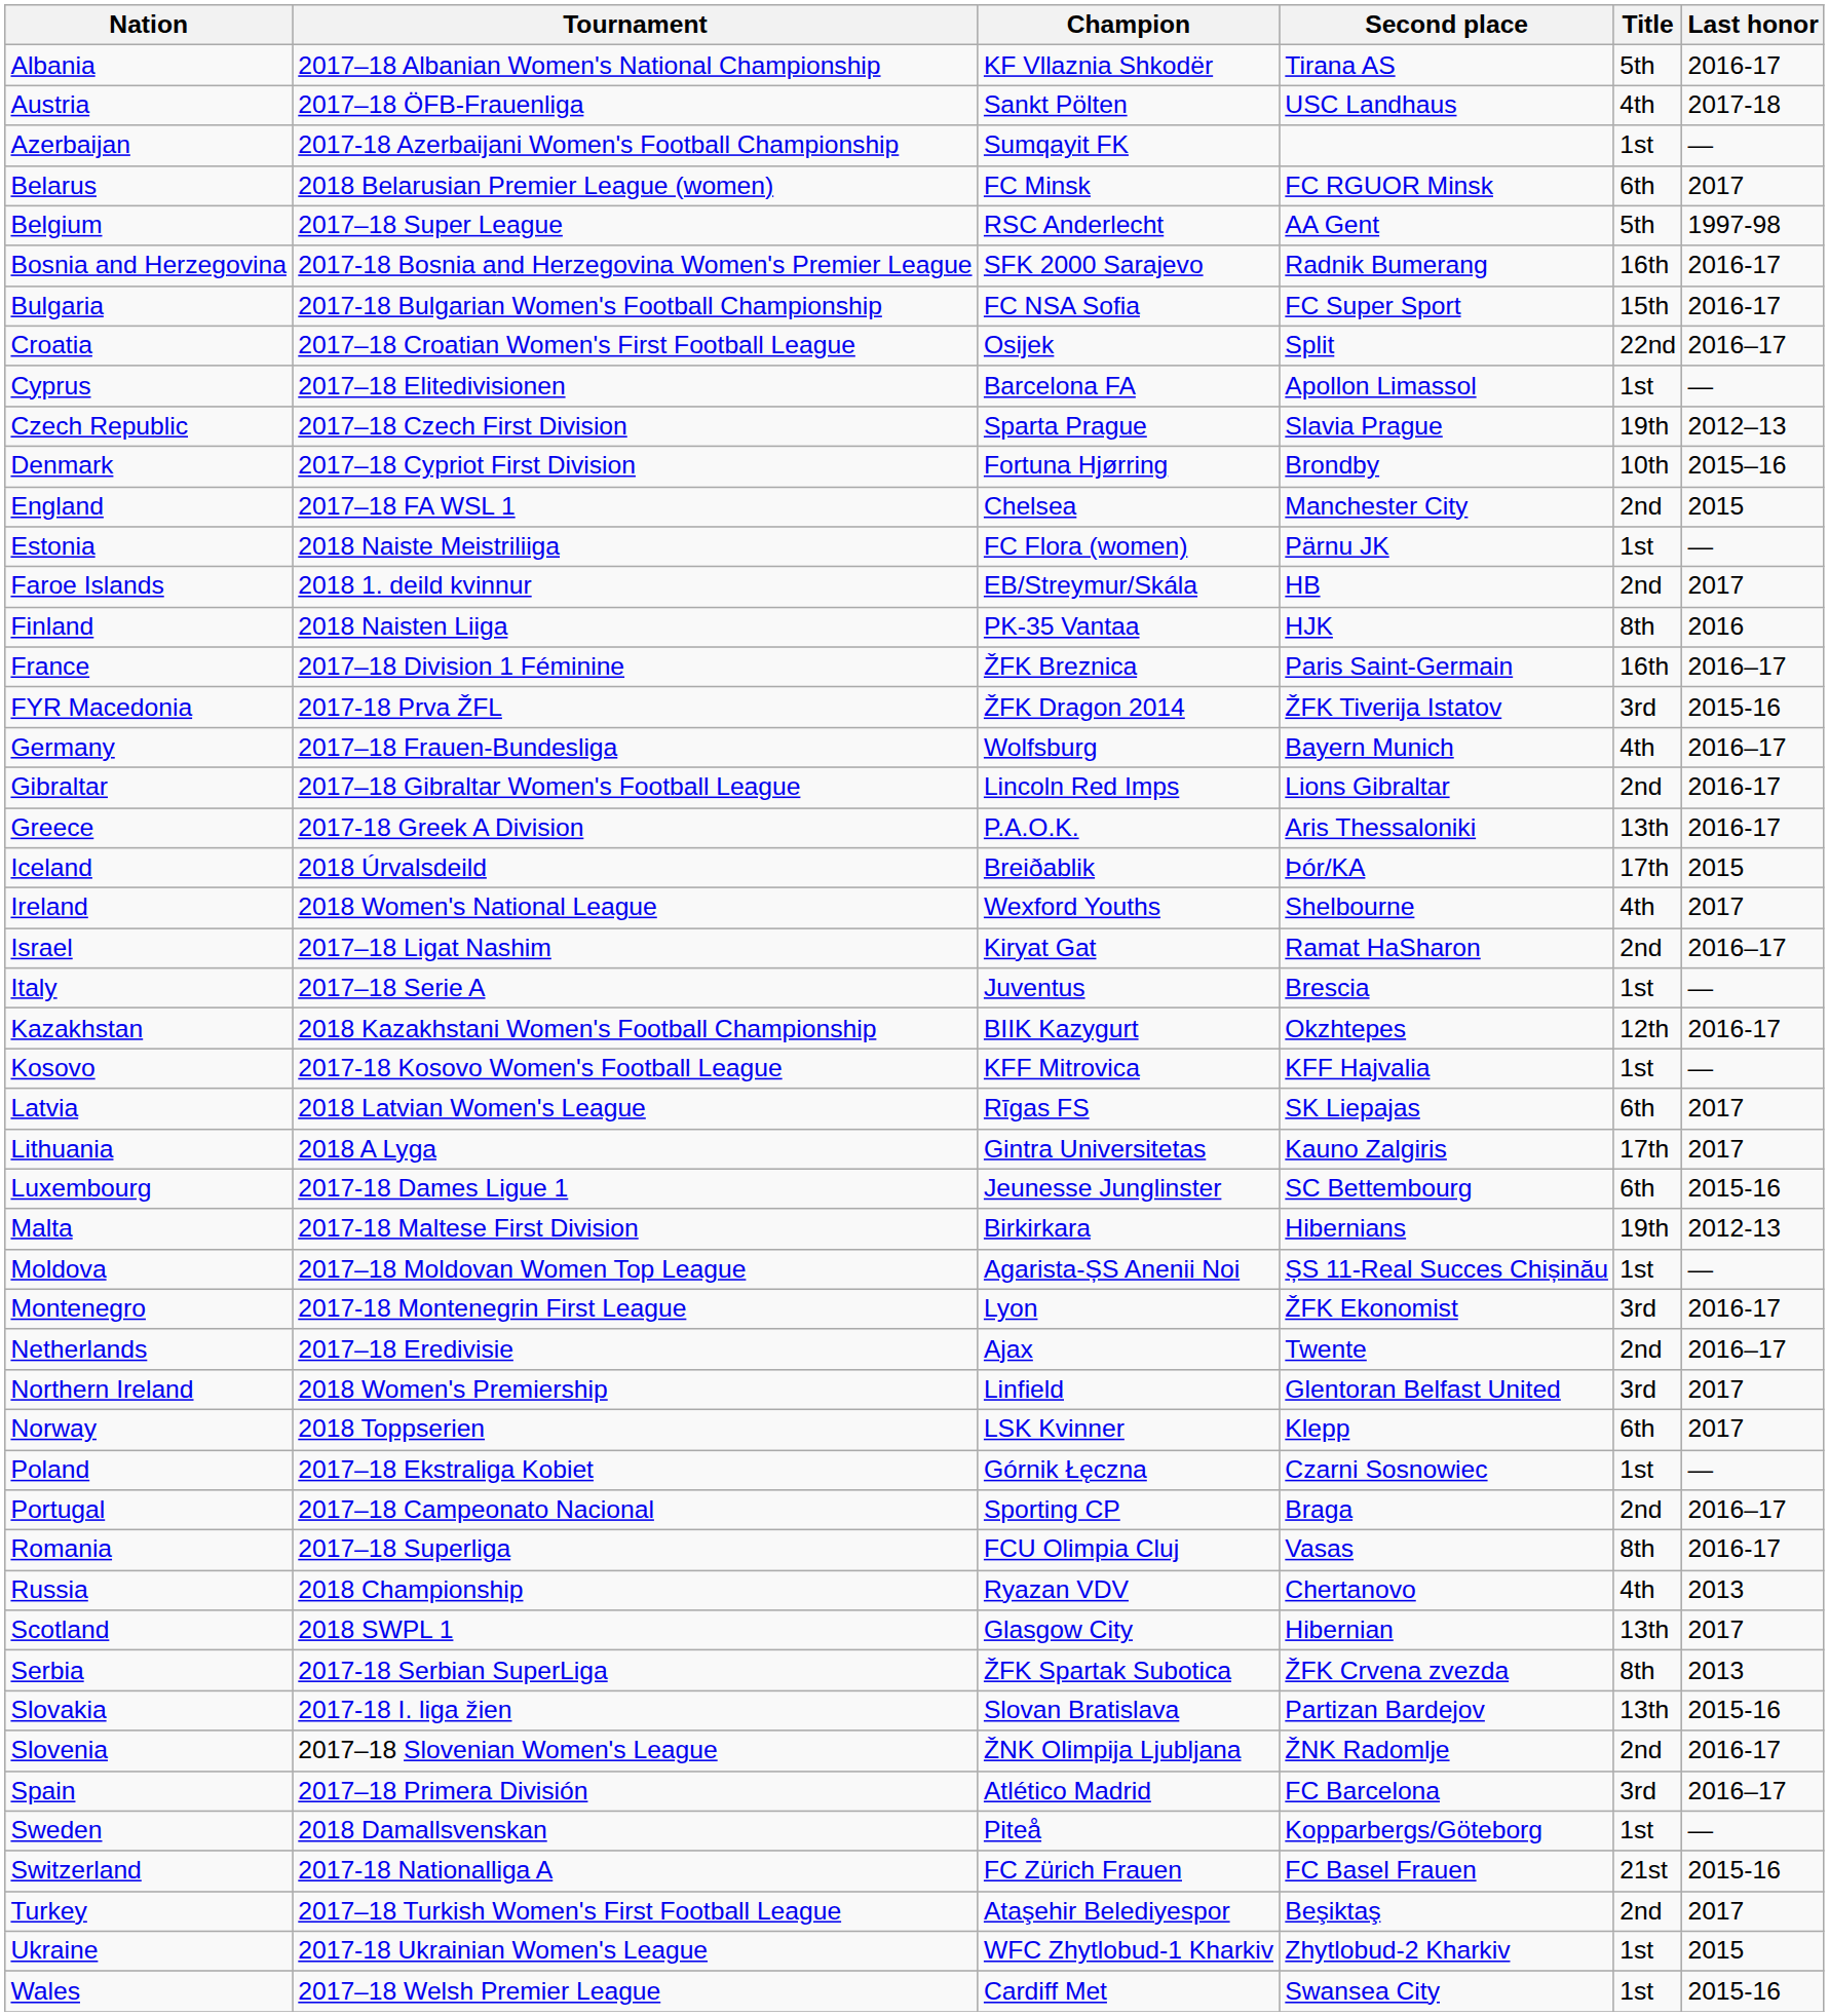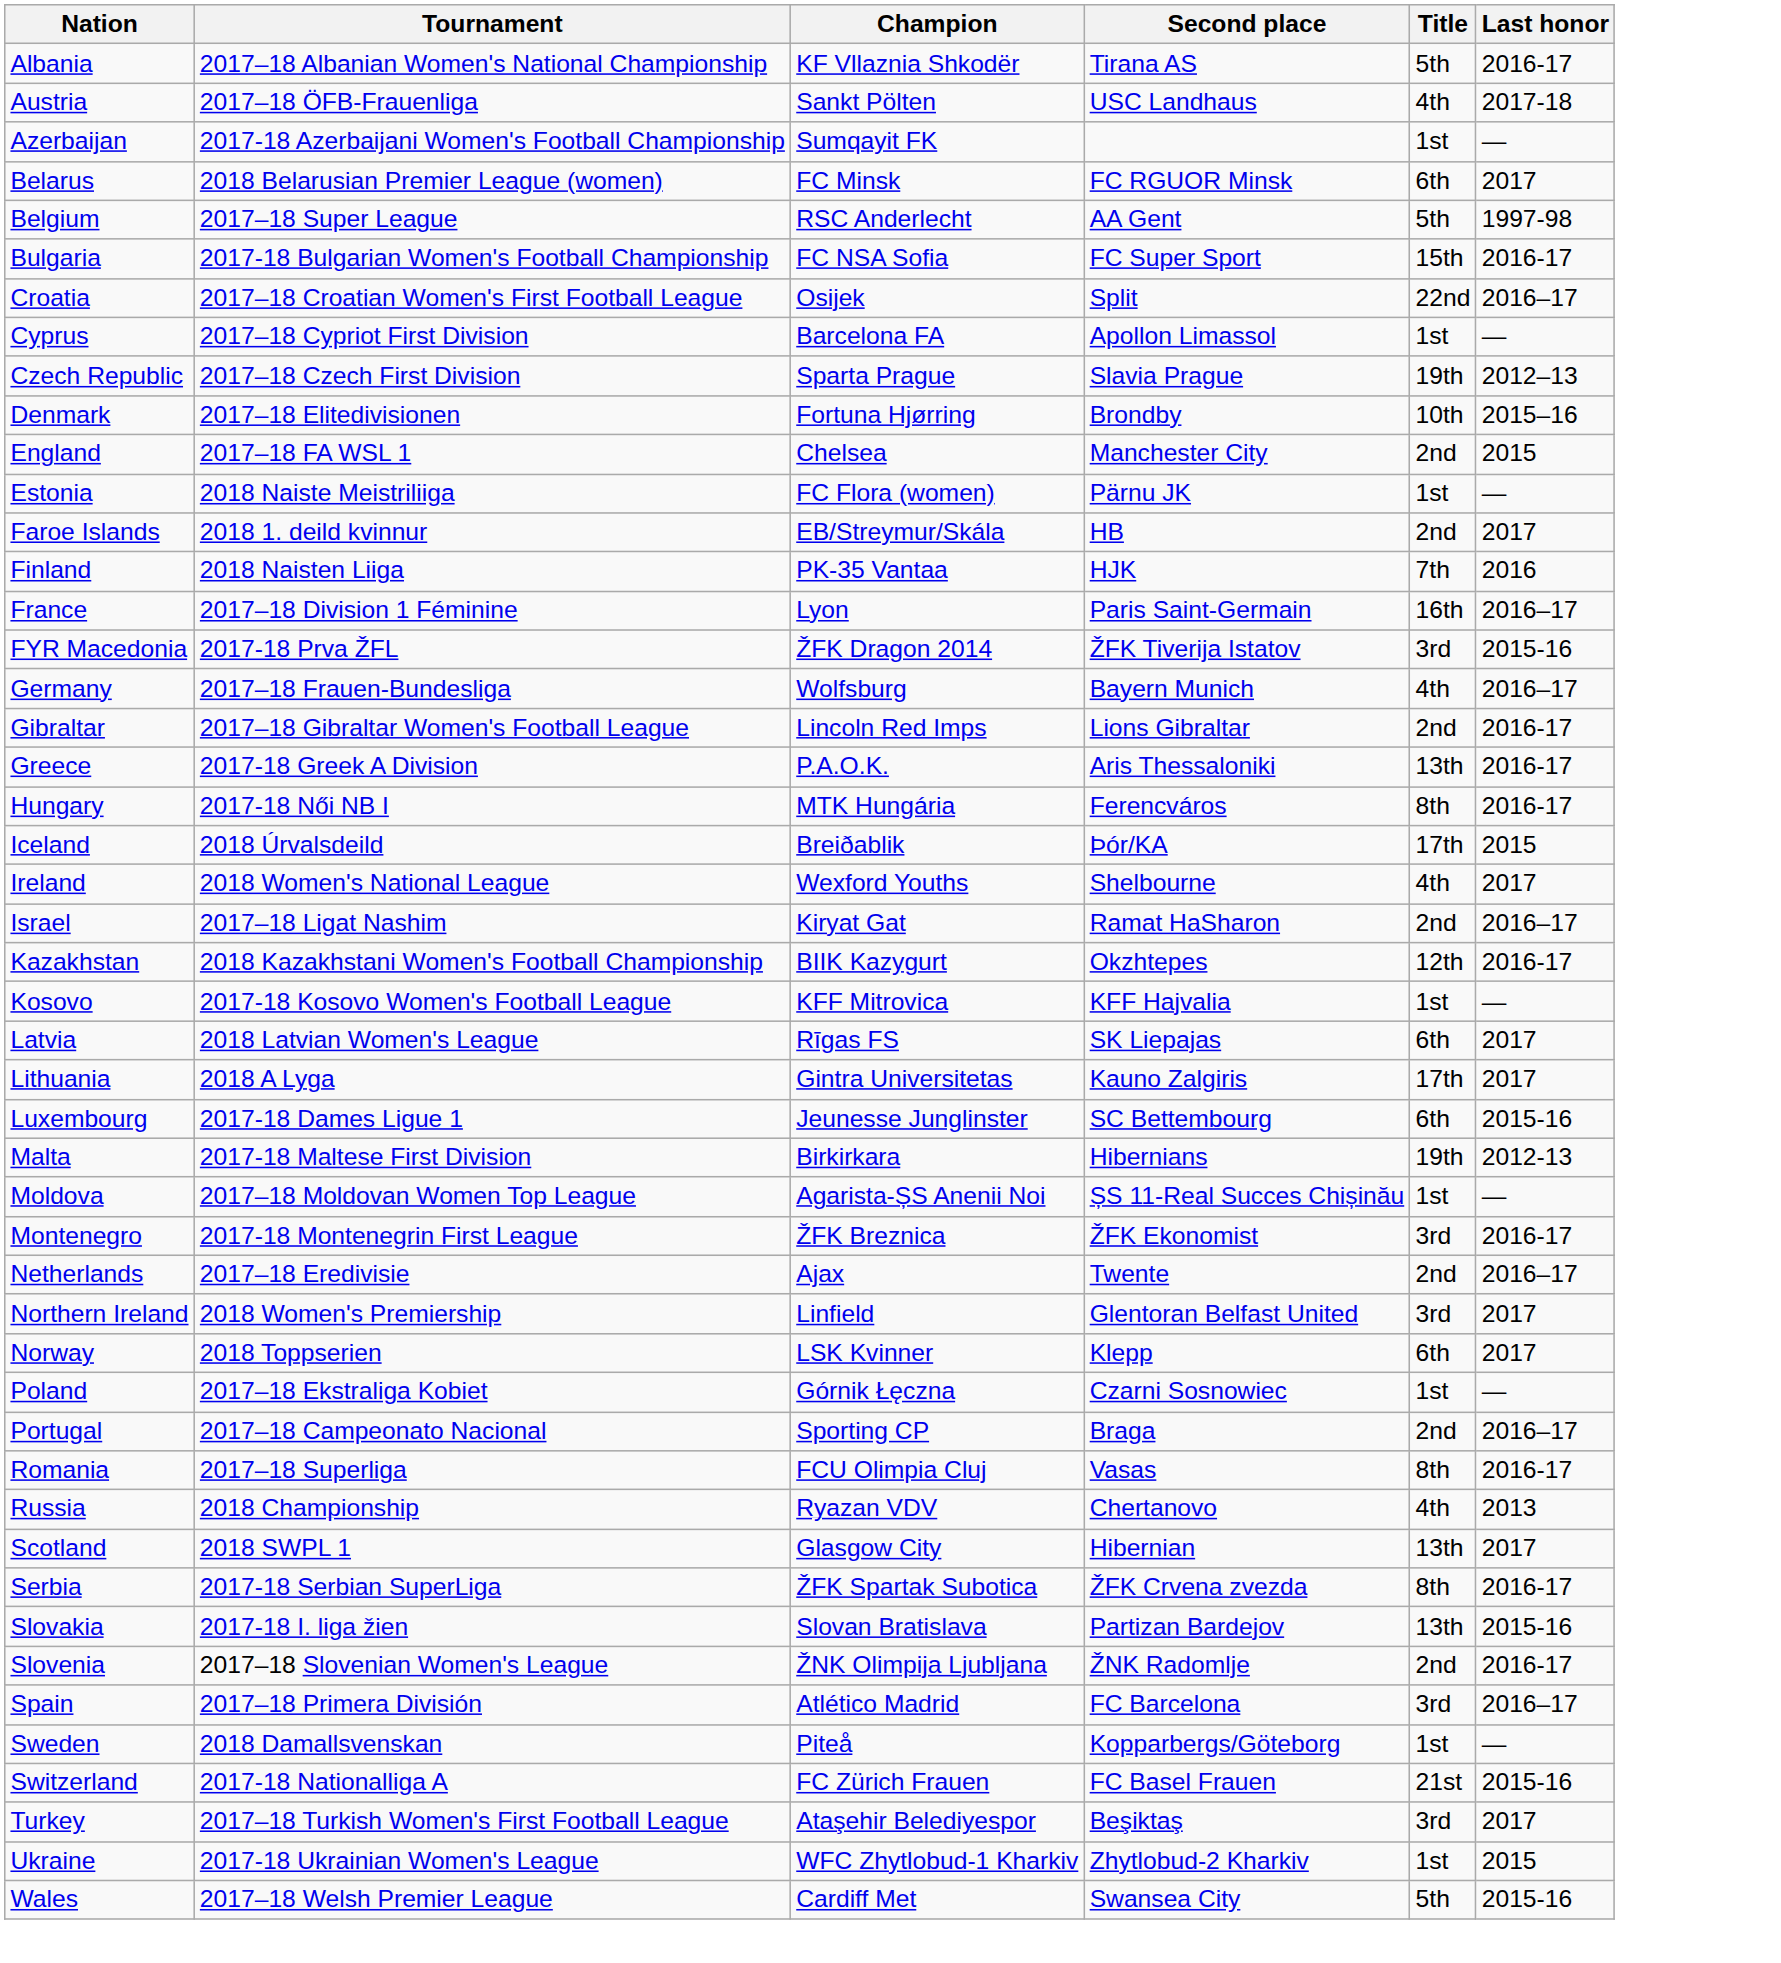- row: Bosnia and Herzegovina | 2017-18 Bosnia and Herzegovina Women's Premier League | SFK 2000 Sarajevo | Radnik Bumerang | 16th | 2016-17
Cyprus | Tournament: 2017–18 Elitedivisionen -> 2017–18 Cypriot First Division
Denmark | Tournament: 2017–18 Cypriot First Division -> 2017–18 Elitedivisionen
Finland | Title: 8th -> 7th
France | Champion: ŽFK Breznica -> Lyon
+ row: Hungary | 2017-18 Női NB I | MTK Hungária | Ferencváros | 8th | 2016-17
- row: Italy | 2017–18 Serie A | Juventus | Brescia | 1st | —
Montenegro | Champion: Lyon -> ŽFK Breznica
Serbia | Last honor: 2013 -> 2016-17
Turkey | Title: 2nd -> 3rd
Wales | Title: 1st -> 5th
